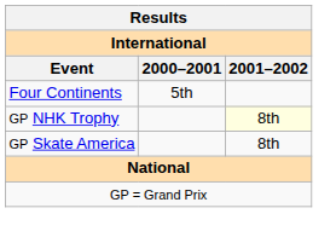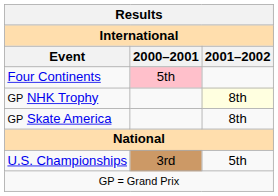Four Continents | 2000–2001: no background -> pink background
+ row: U.S. Championships | 3rd | 5th
